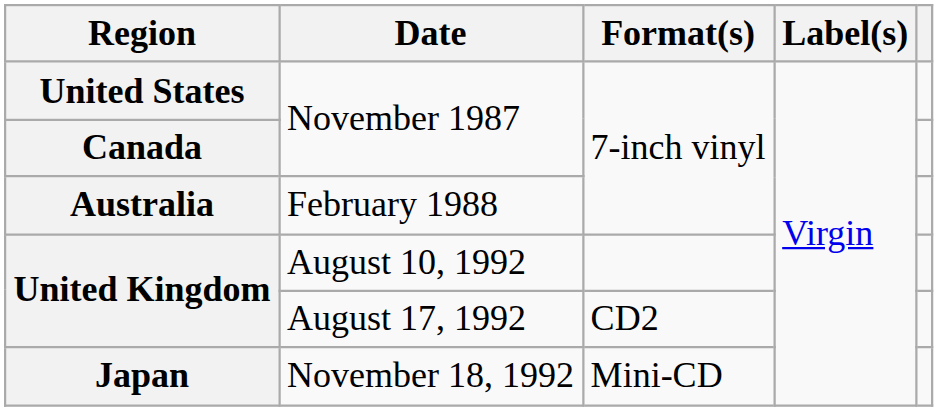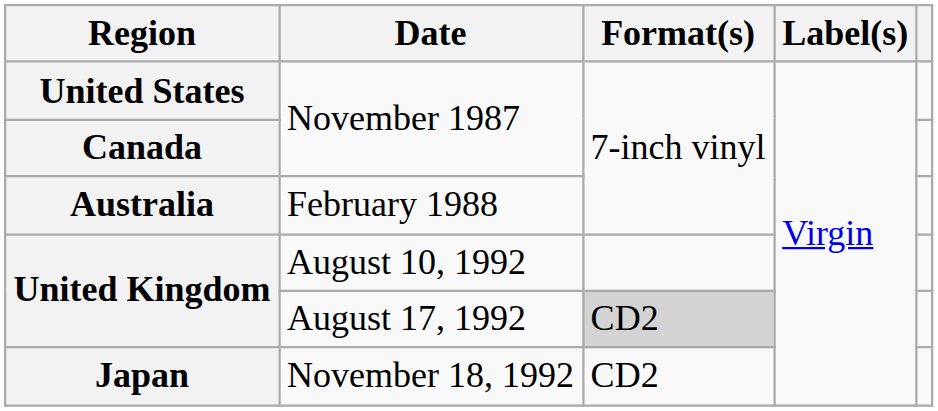United Kingdom / August 17, 1992 | Format(s): no background -> lightgrey background
Japan | Format(s): Mini-CD -> CD2
